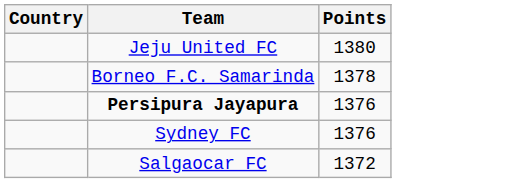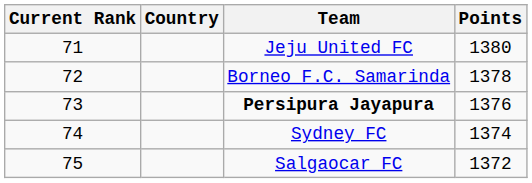+ column: Current Rank | 71 | 72 | 73 | 74 | 75
Sydney FC | Points: 1376 -> 1374
